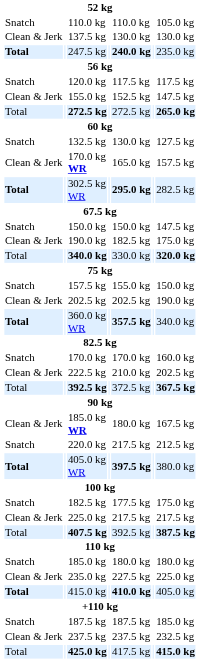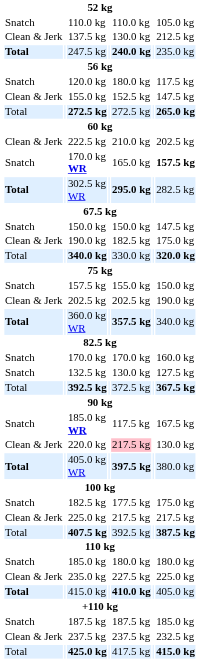137.5 kg | column 7: 130.0 kg -> 212.5 kg
120.0 kg | column 5: 117.5 kg -> 180.0 kg
rows swapped: 132.5 kg <-> 222.5 kg
170.0 kg WR | column 1: Clean & Jerk -> Snatch
170.0 kg WR | column 7: normal -> bold
185.0 kg WR | column 1: Clean & Jerk -> Snatch
185.0 kg WR | column 5: 180.0 kg -> 117.5 kg
220.0 kg | column 1: Snatch -> Clean & Jerk
220.0 kg | column 5: no background -> pink background
220.0 kg | column 7: 212.5 kg -> 130.0 kg
